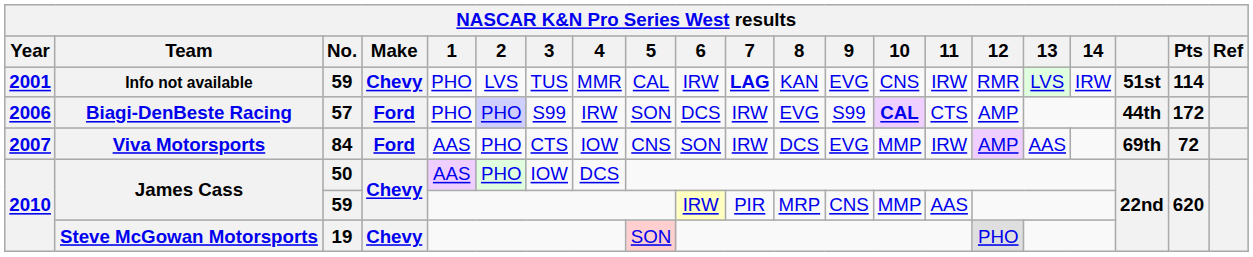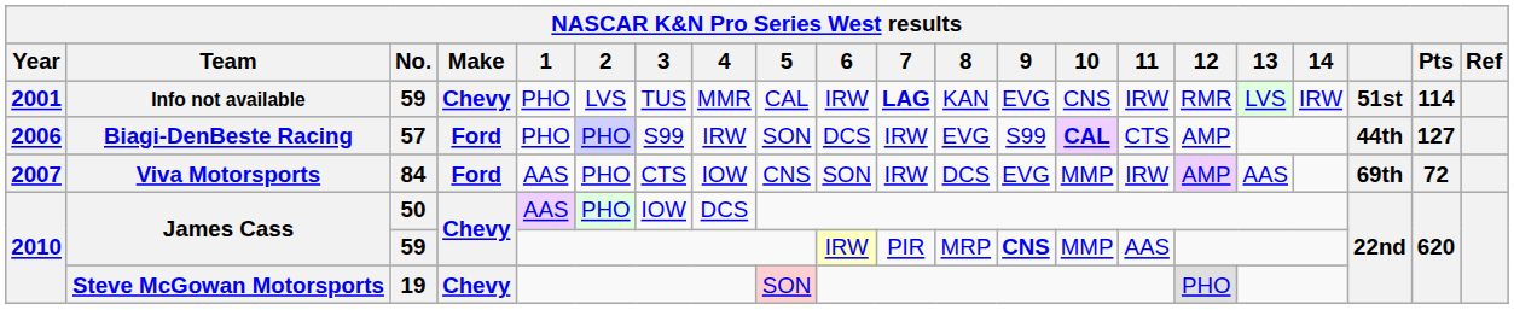Biagi-DenBeste Racing | Pts: 172 -> 127
James Cass / 59 | 9: normal -> bold
